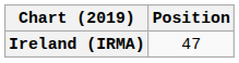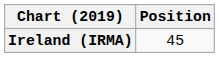Ireland (IRMA) | Position: 47 -> 45
